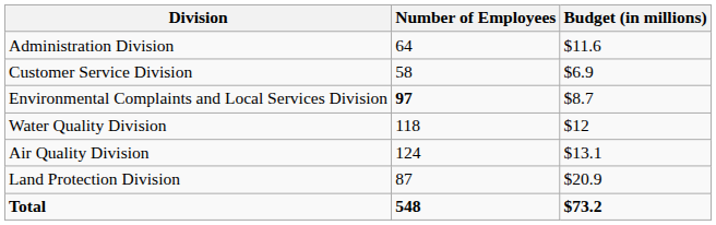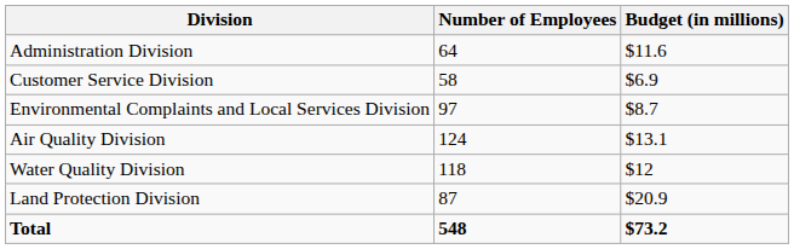Environmental Complaints and Local Services Division | Number of Employees: bold -> normal
rows swapped: Air Quality Division <-> Water Quality Division
